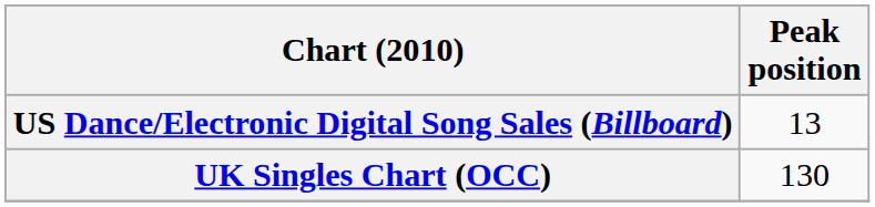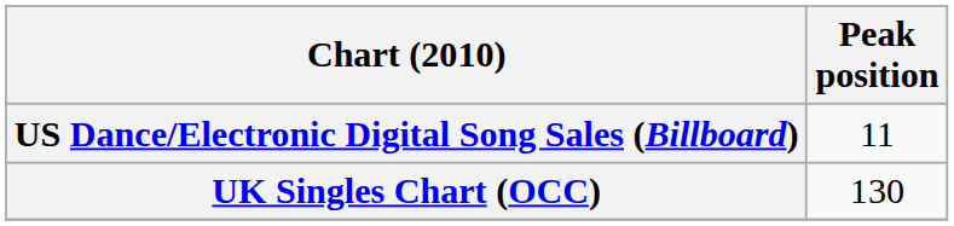US Dance/Electronic Digital Song Sales (Billboard) | Peak position: 13 -> 11
